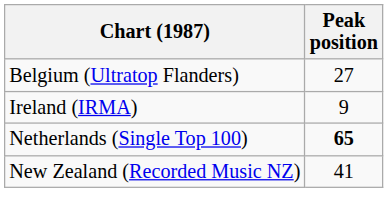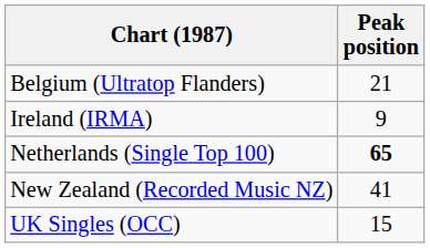Belgium (Ultratop Flanders) | Peak position: 27 -> 21
+ row: UK Singles (OCC) | 15
